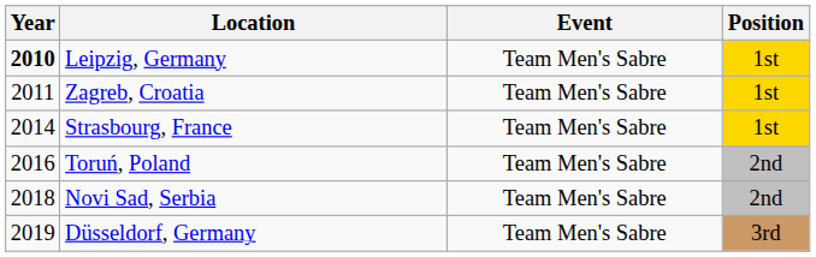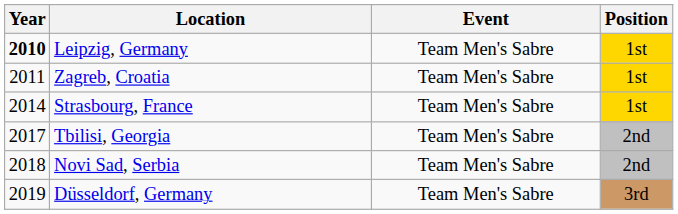- row: 2016 | Toruń, Poland | Team Men's Sabre | 2nd
+ row: 2017 | Tbilisi, Georgia | Team Men's Sabre | 2nd
